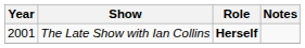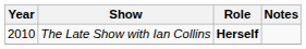The Late Show with Ian Collins | Year: 2001 -> 2010
